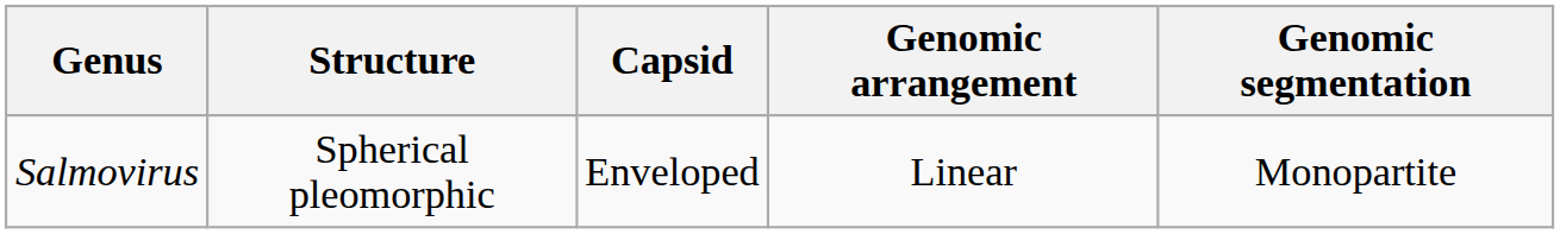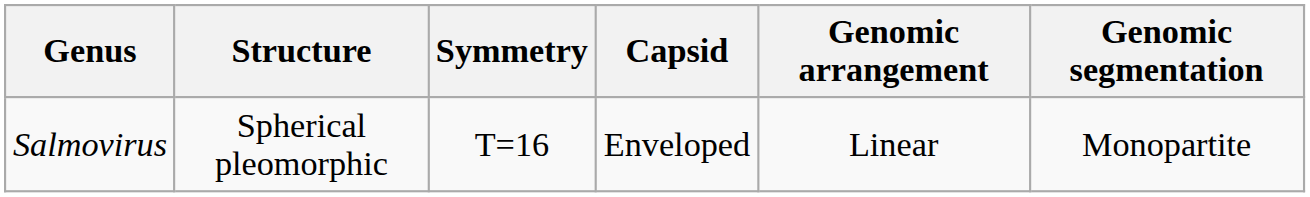+ column: Symmetry | T=16
